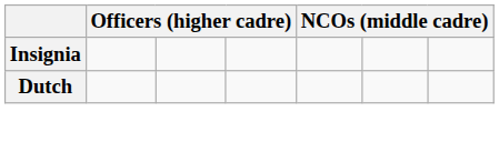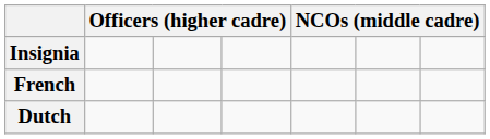+ row: French
